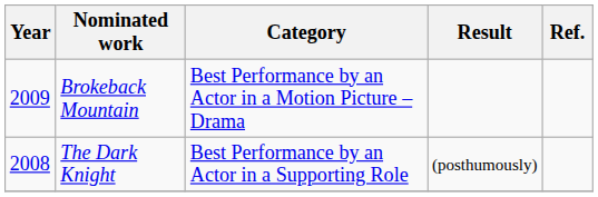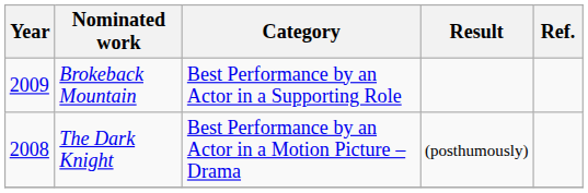Brokeback Mountain | Category: Best Performance by an Actor in a Motion Picture – Drama -> Best Performance by an Actor in a Supporting Role
The Dark Knight | Category: Best Performance by an Actor in a Supporting Role -> Best Performance by an Actor in a Motion Picture – Drama
